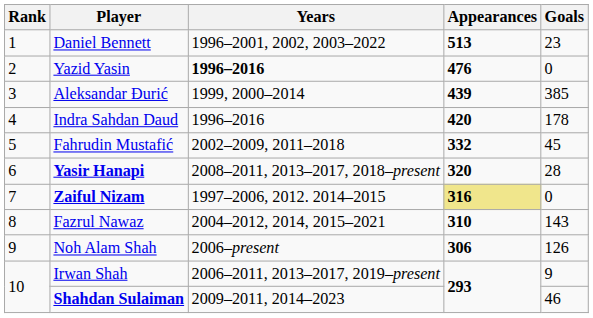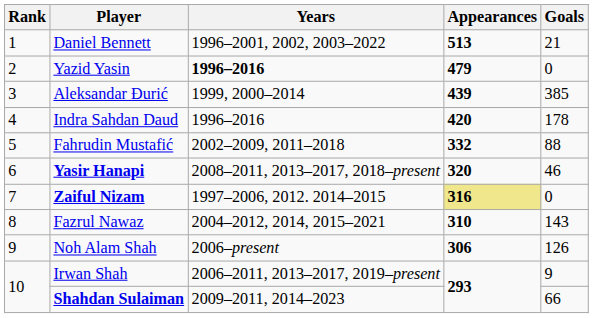Daniel Bennett | Goals: 23 -> 21
Yazid Yasin | Appearances: 476 -> 479
Fahrudin Mustafić | Goals: 45 -> 88
Yasir Hanapi | Goals: 28 -> 46
Shahdan Sulaiman | Goals: 46 -> 66
